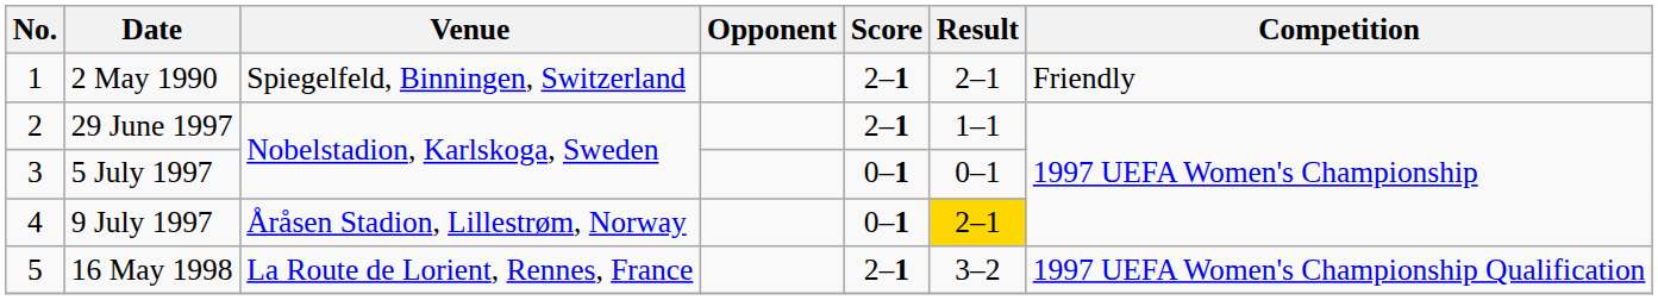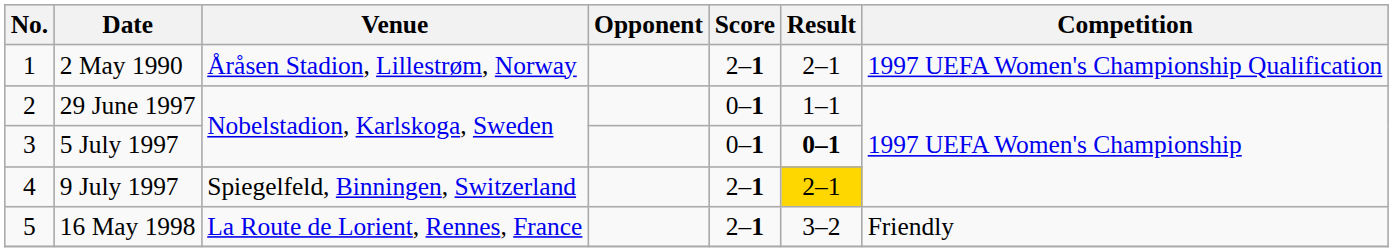2 May 1990 | Venue: Spiegelfeld, Binningen, Switzerland -> Åråsen Stadion, Lillestrøm, Norway
2 May 1990 | Competition: Friendly -> 1997 UEFA Women's Championship Qualification
29 June 1997 | Score: 2–1 -> 0–1
5 July 1997 | Result: normal -> bold
9 July 1997 | Venue: Åråsen Stadion, Lillestrøm, Norway -> Spiegelfeld, Binningen, Switzerland
9 July 1997 | Score: 0–1 -> 2–1
16 May 1998 | Competition: 1997 UEFA Women's Championship Qualification -> Friendly
